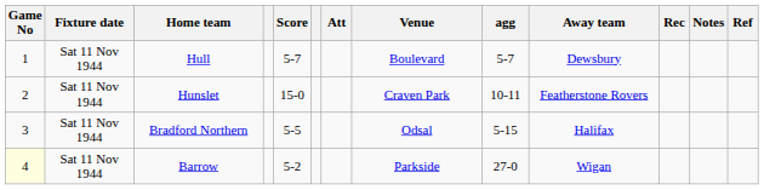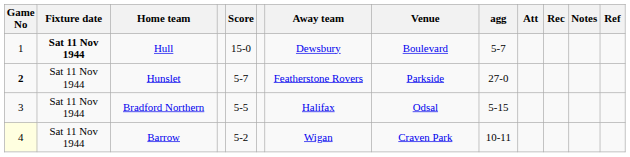columns swapped: Away team <-> Att
Hull | Fixture date: normal -> bold
Hull | Score: 5-7 -> 15-0
Hunslet | Game No: normal -> bold
Hunslet | Score: 15-0 -> 5-7
Hunslet | Venue: Craven Park -> Parkside
Hunslet | agg: 10-11 -> 27-0
Barrow | Venue: Parkside -> Craven Park
Barrow | agg: 27-0 -> 10-11
